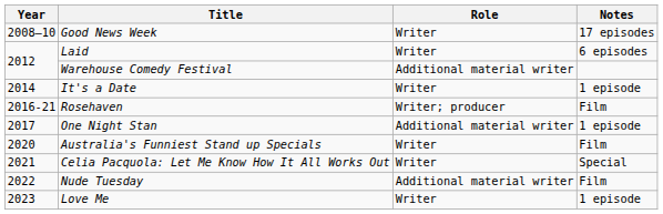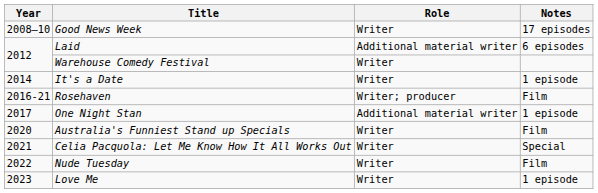Laid | Role: Writer -> Additional material writer
Warehouse Comedy Festival | Role: Additional material writer -> Writer
Nude Tuesday | Role: Additional material writer -> Writer
